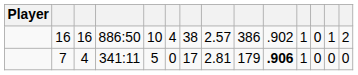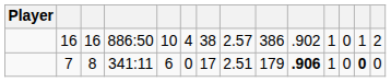7 | column 3: 4 -> 8
7 | column 5: 5 -> 6
7 | column 8: 2.81 -> 2.51
7 | column 13: normal -> bold
